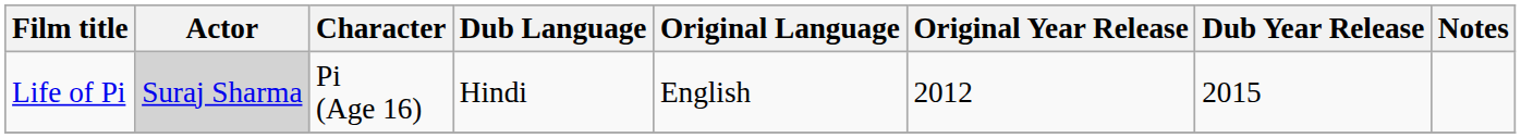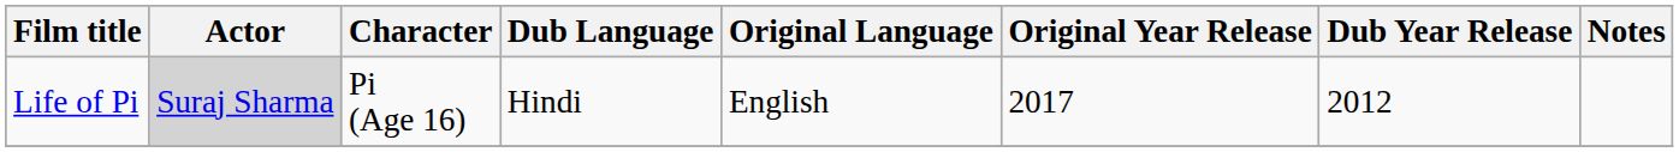Life of Pi | Original Year Release: 2012 -> 2017
Life of Pi | Dub Year Release: 2015 -> 2012
